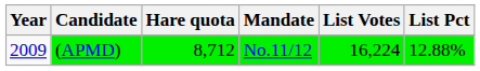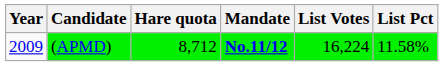(APMD) | Mandate: normal -> bold
(APMD) | List Pct: 12.88% -> 11.58%
